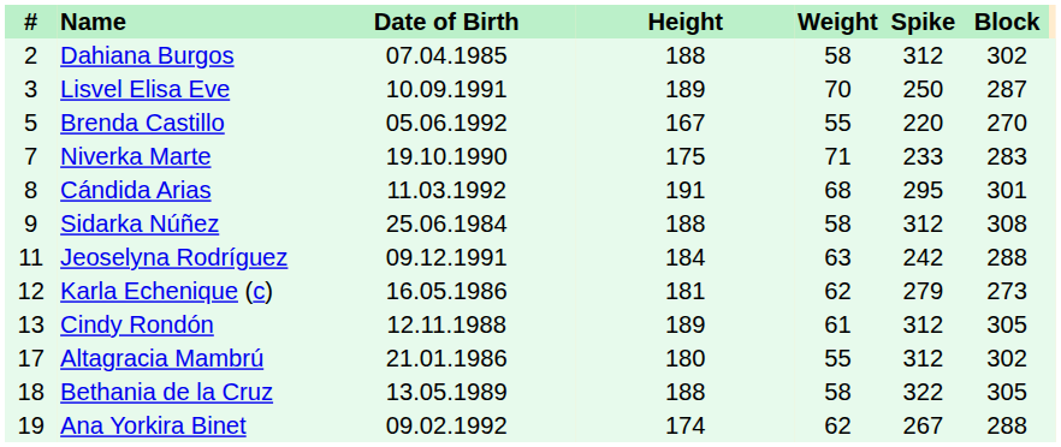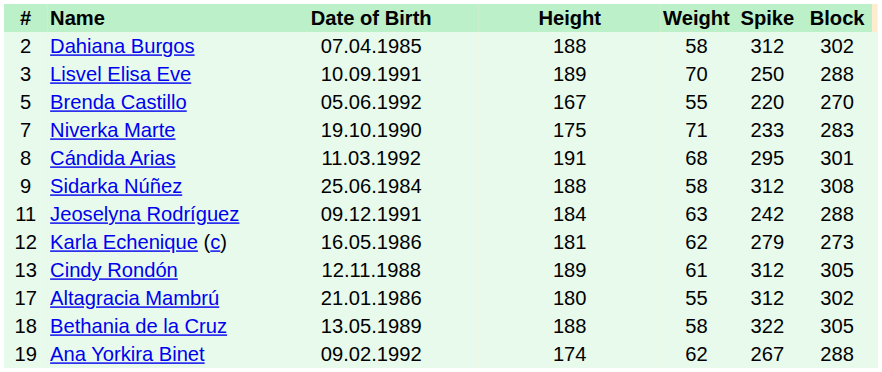Lisvel Elisa Eve | Block: 287 -> 288
